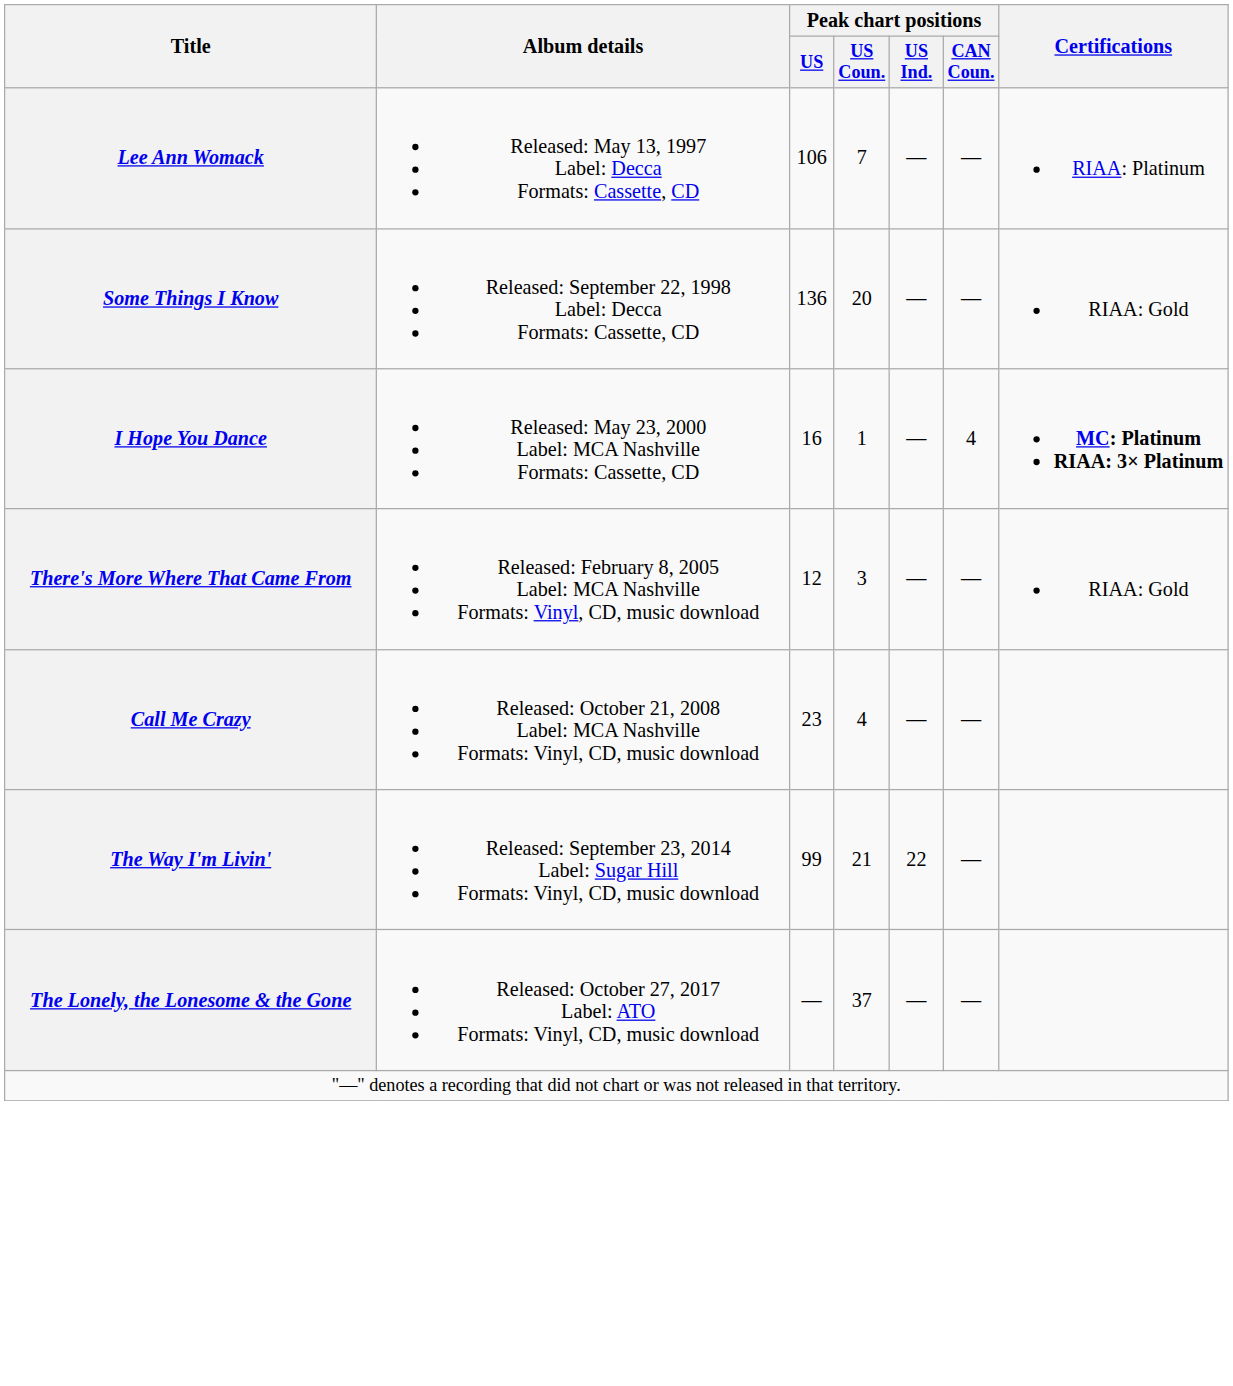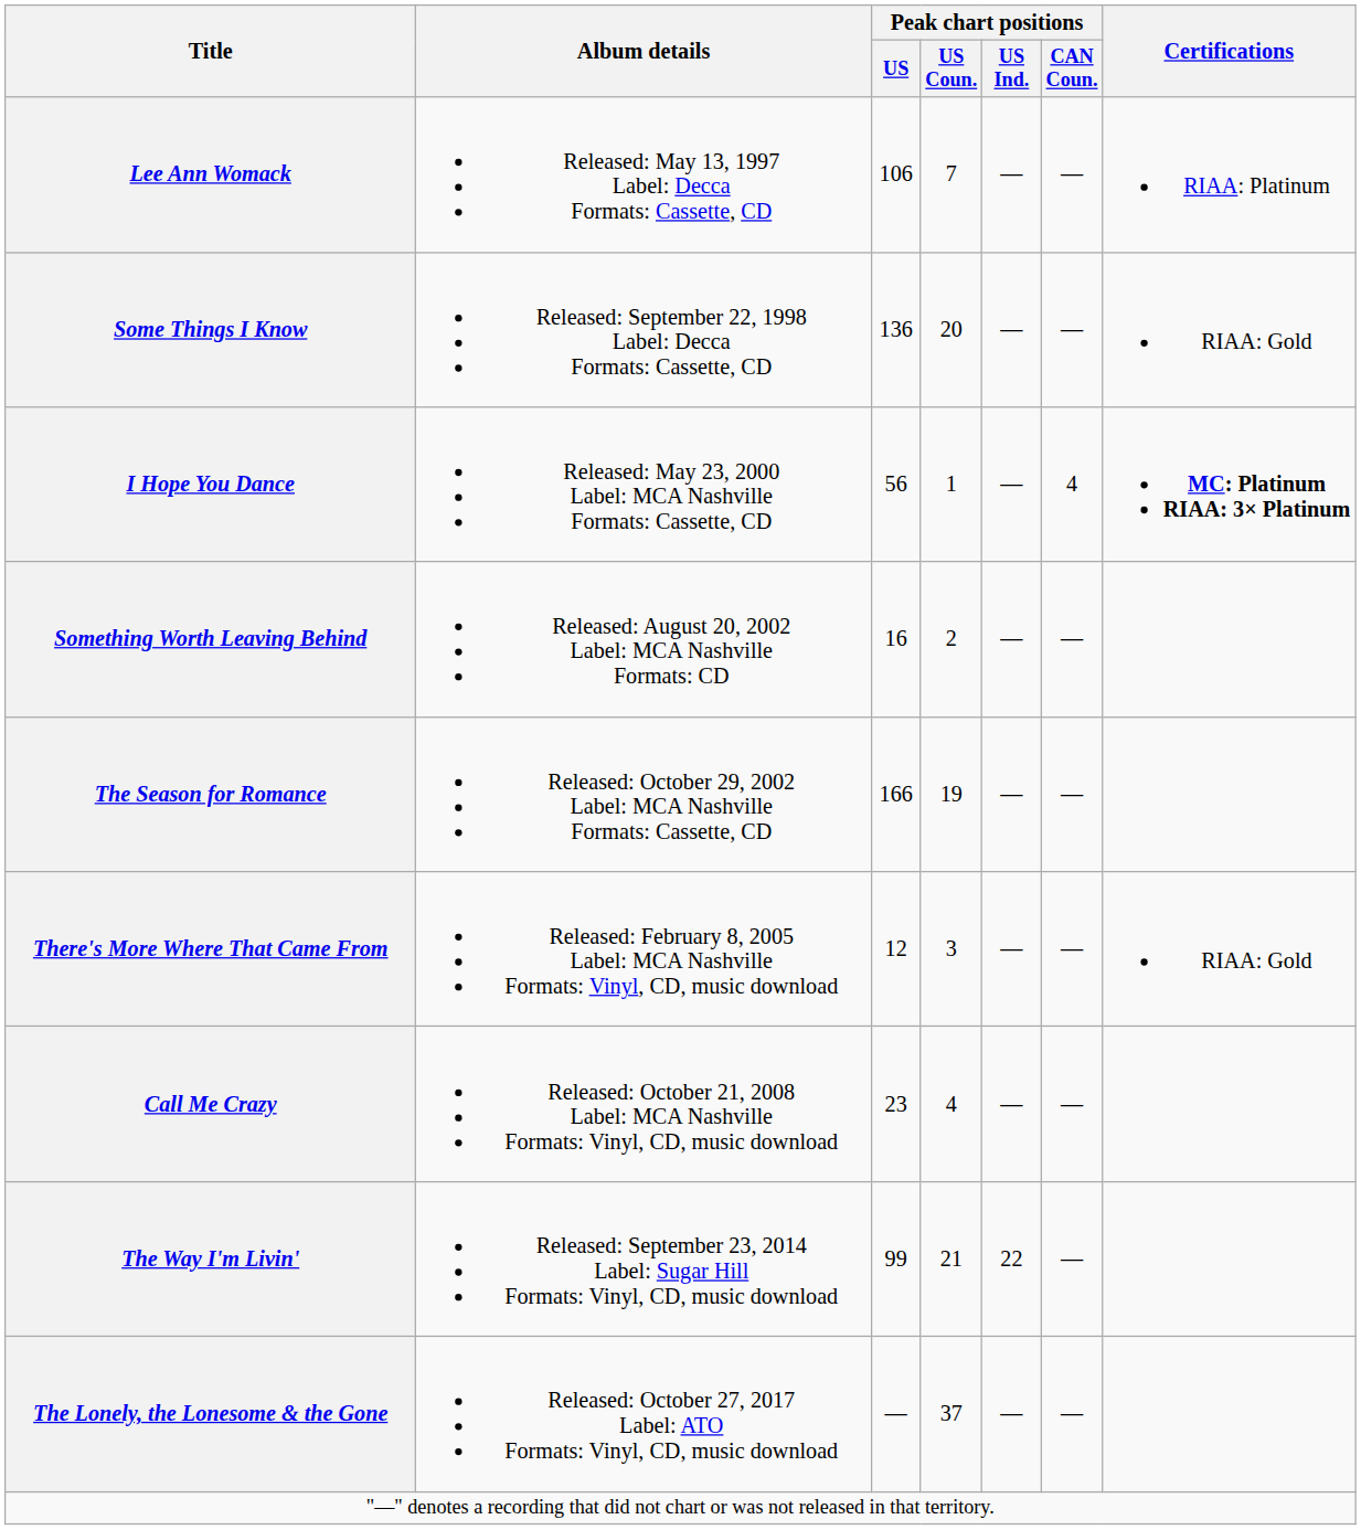I Hope You Dance | Peak chart positions / US: 16 -> 56
+ row: Something Worth Leaving Behind | Released: August 20, 2002 Label: MCA Nashville Formats: CD | 16 | 2 | — | —
+ row: The Season for Romance | Released: October 29, 2002 Label: MCA Nashville Formats: Cassette, CD | 166 | 19 | — | —
